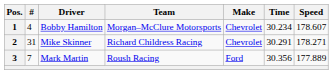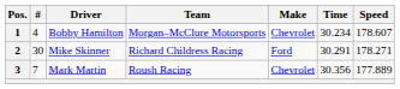2 | #: 31 -> 30
2 | Make: Chevrolet -> Ford
3 | Make: Ford -> Chevrolet
